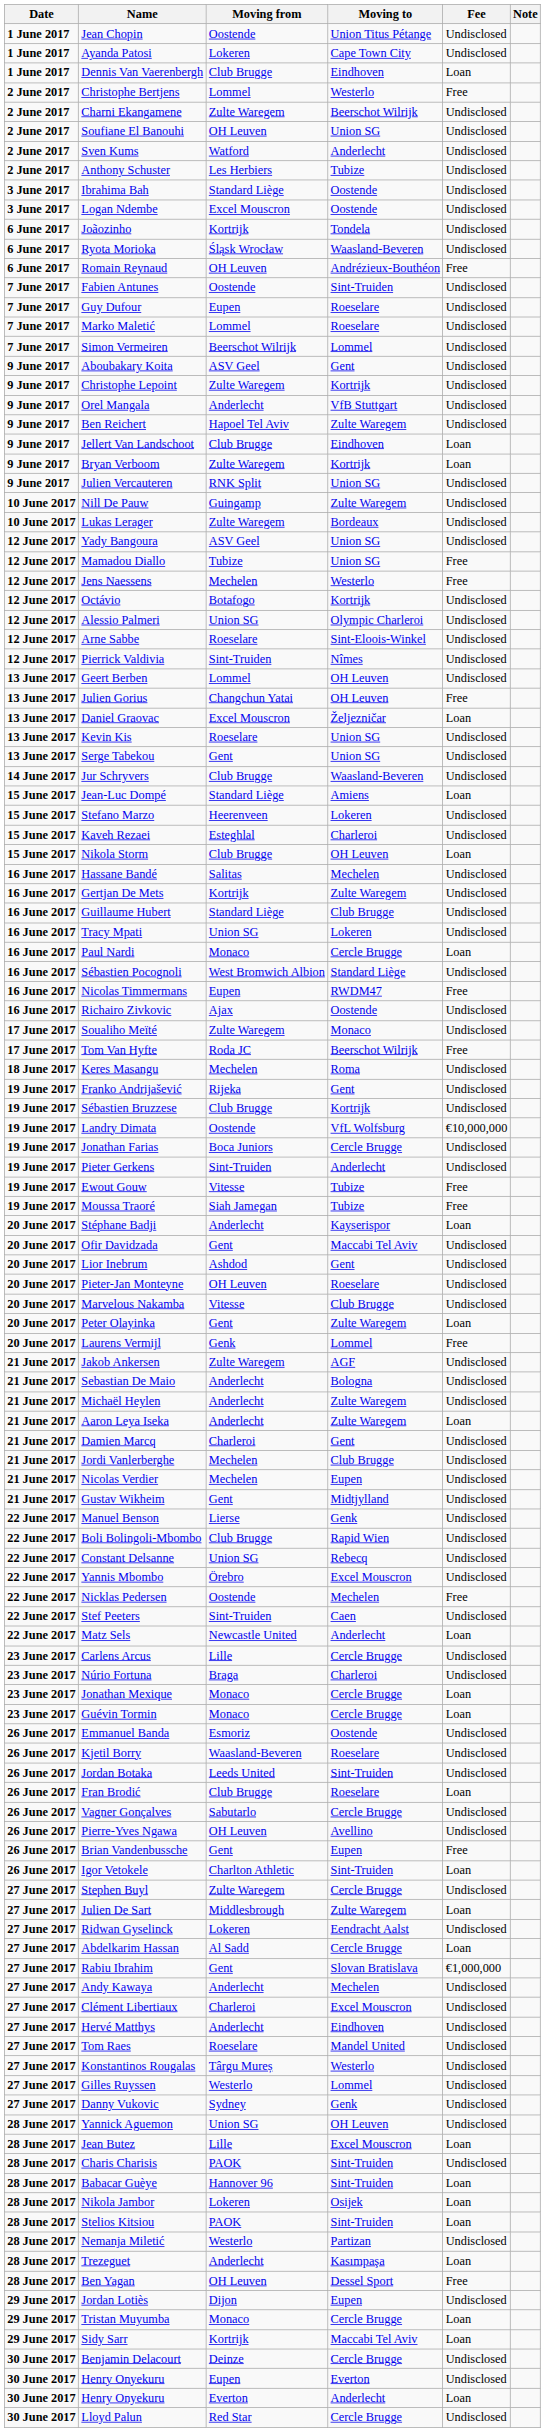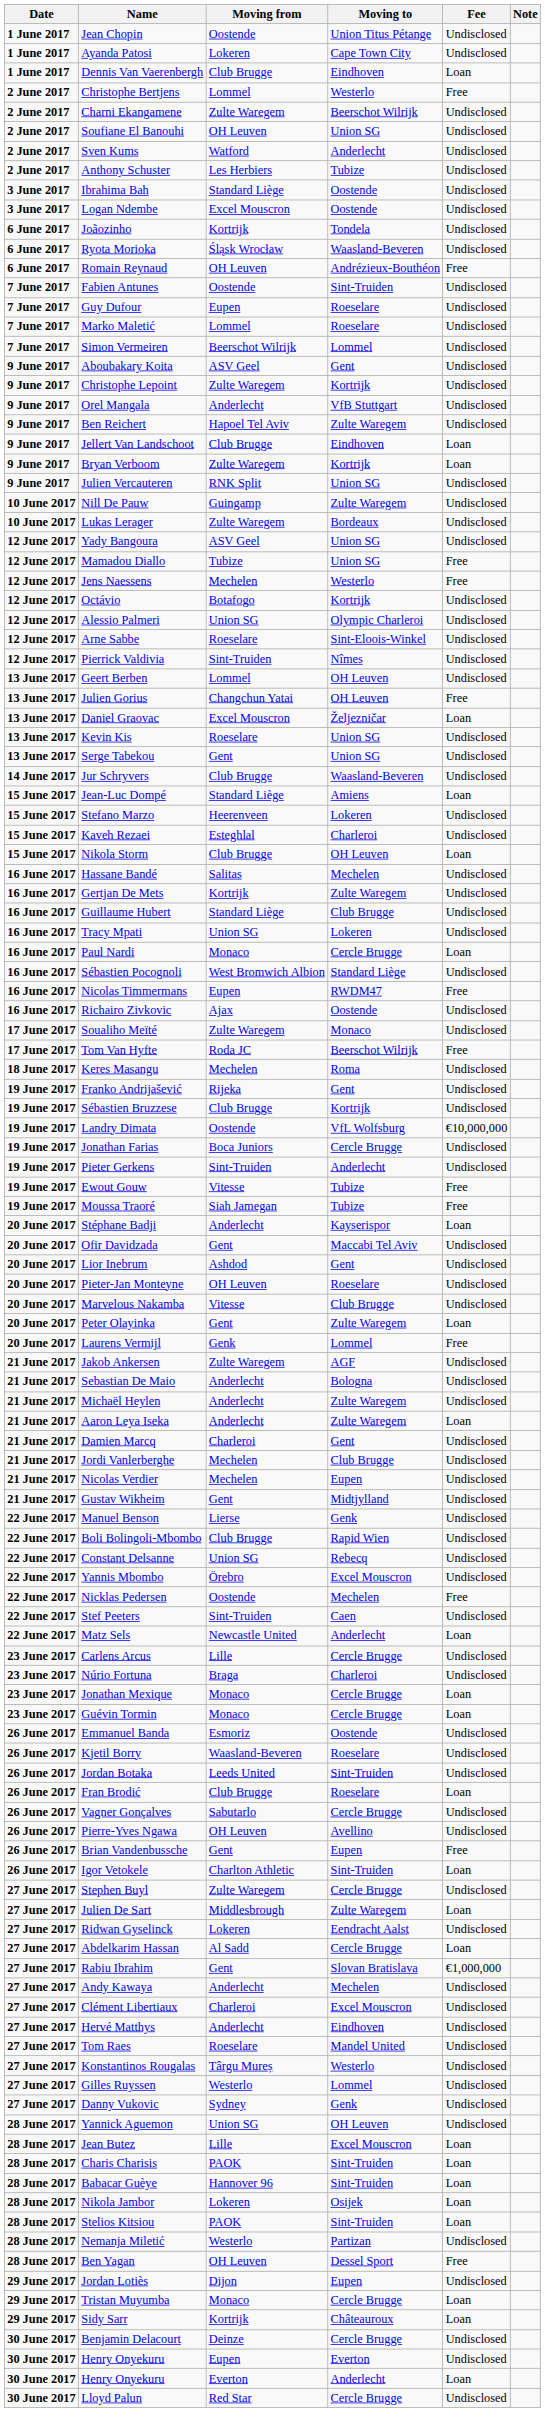Charis Charisis | Fee: Undisclosed -> Loan
- row: 28 June 2017 | Trezeguet | Anderlecht | Kasımpaşa | Loan
Sidy Sarr | Moving to: Maccabi Tel Aviv -> Châteauroux
